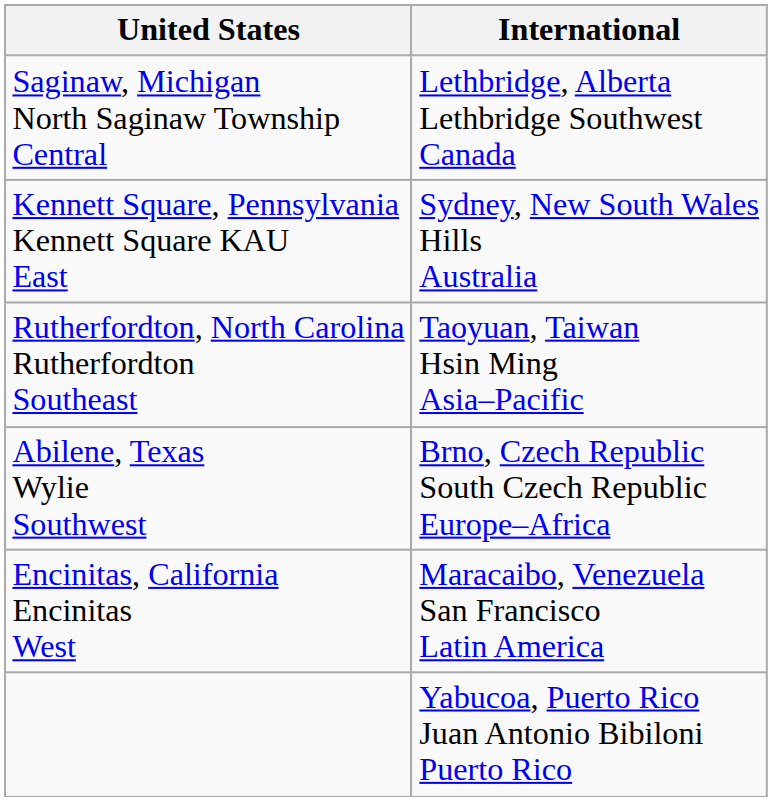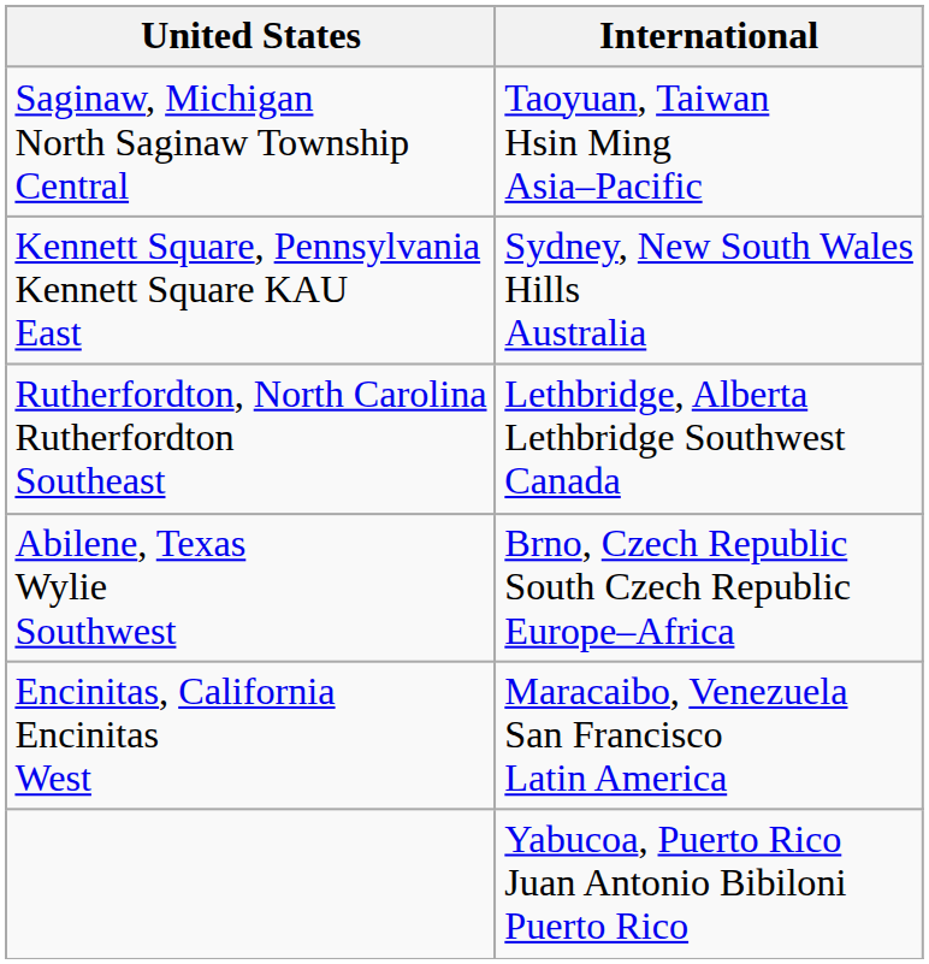Saginaw, Michigan North Saginaw Township Central | International: Lethbridge, Alberta Lethbridge Southwest Canada -> Taoyuan, Taiwan Hsin Ming Asia–Pacific
Rutherfordton, North Carolina Rutherfordton Southeast | International: Taoyuan, Taiwan Hsin Ming Asia–Pacific -> Lethbridge, Alberta Lethbridge Southwest Canada
